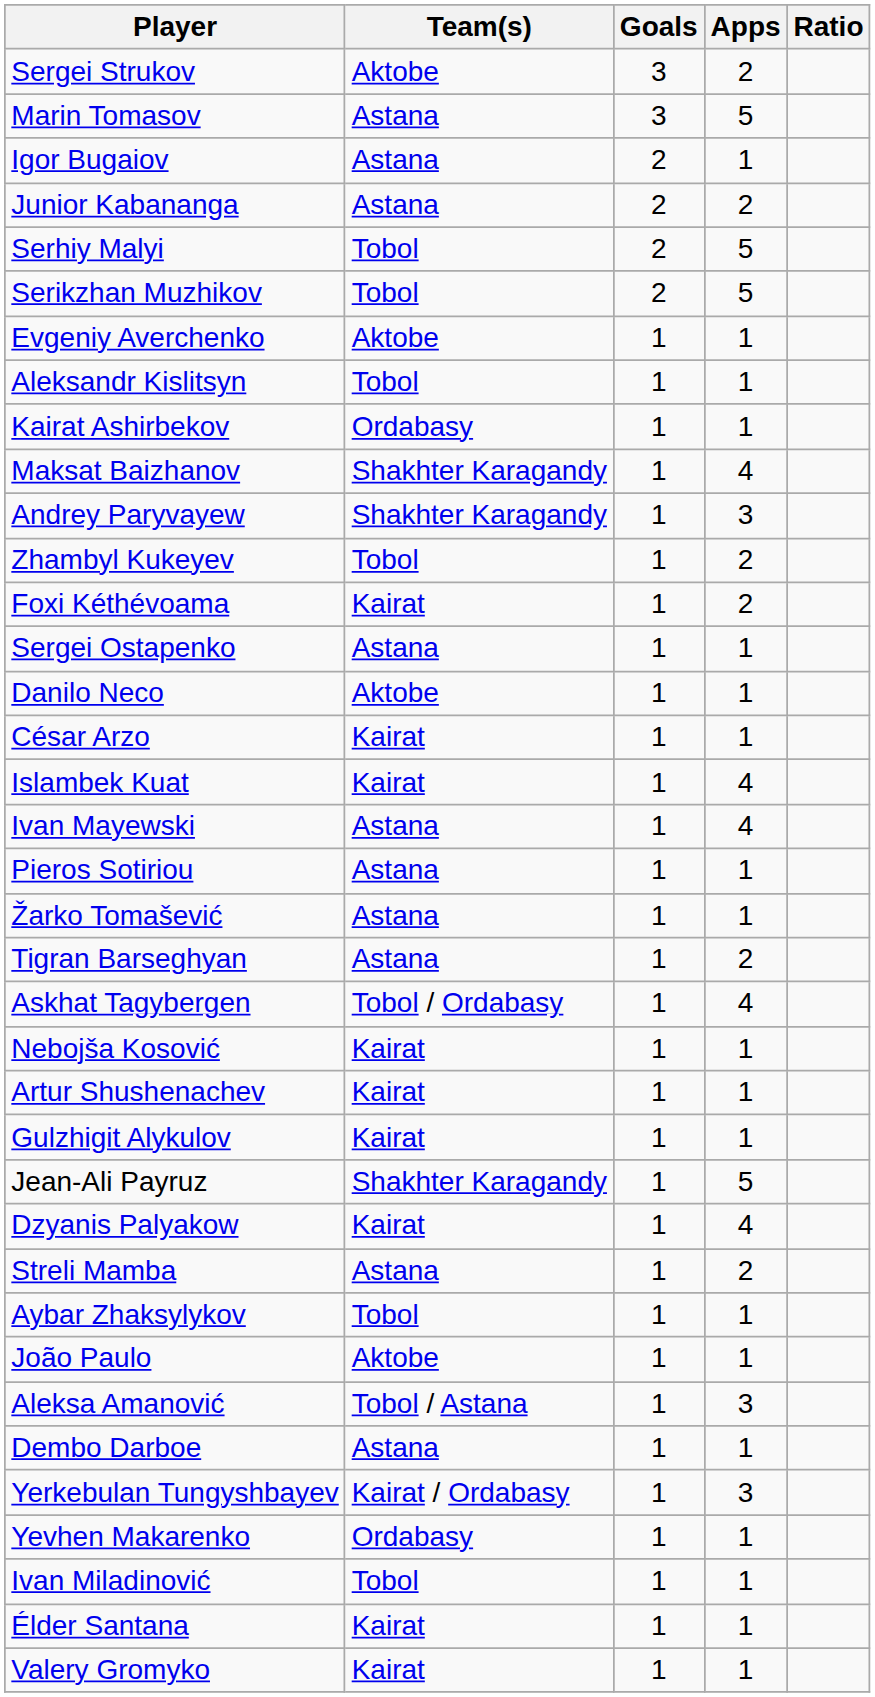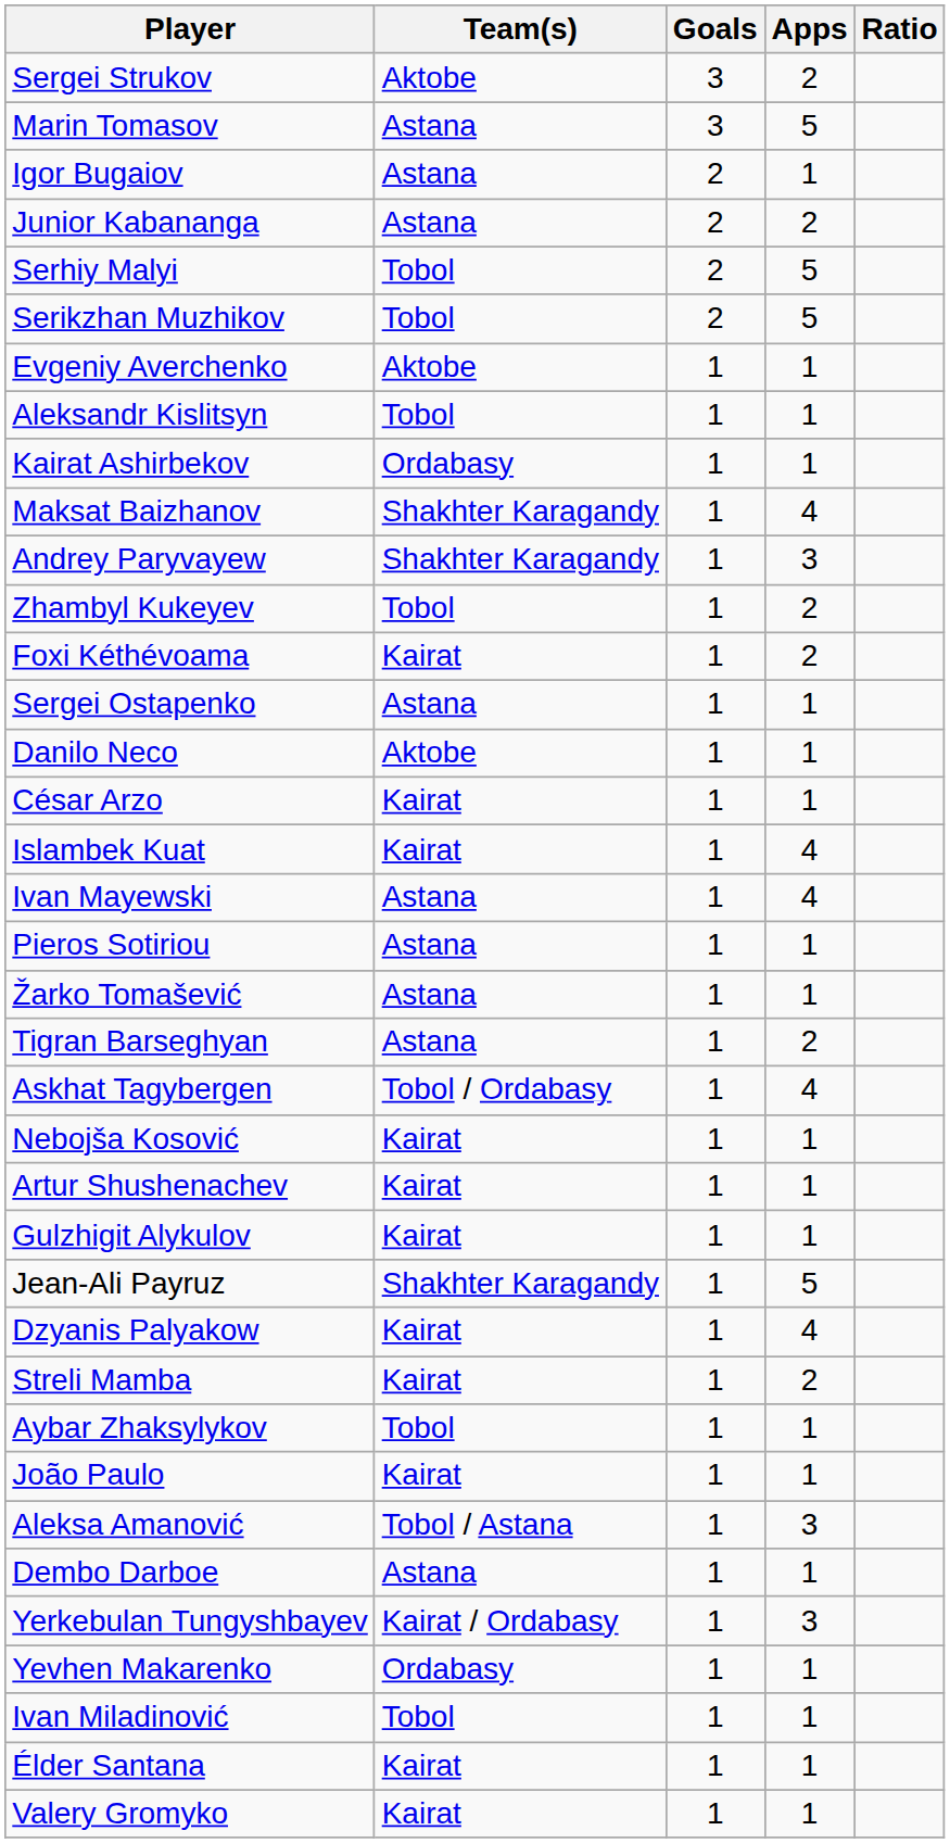Streli Mamba | Team(s): Astana -> Kairat
João Paulo | Team(s): Aktobe -> Kairat
